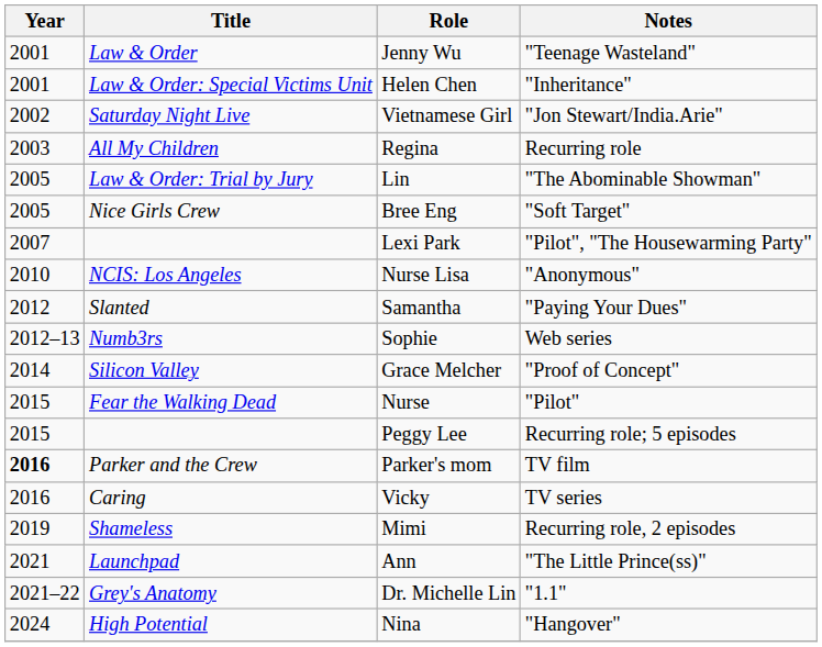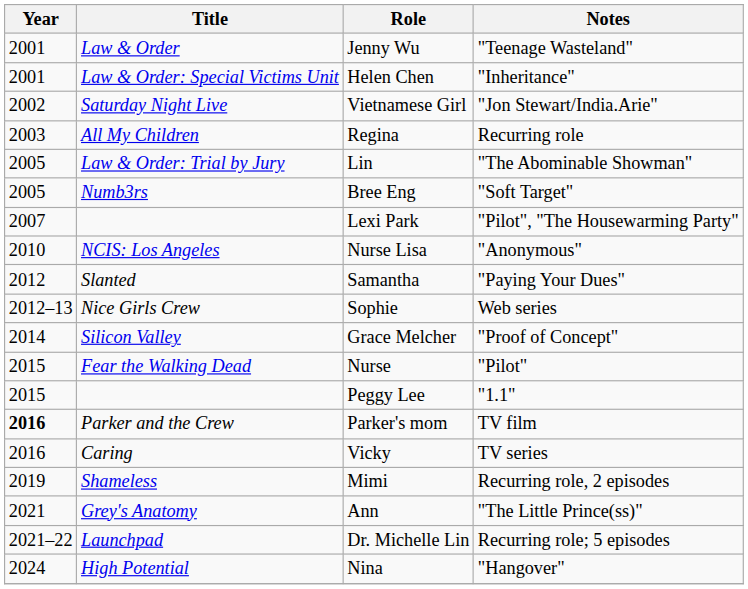Bree Eng | Title: Nice Girls Crew -> Numb3rs
Sophie | Title: Numb3rs -> Nice Girls Crew
Peggy Lee | Notes: Recurring role; 5 episodes -> "1.1"
Ann | Title: Launchpad -> Grey's Anatomy
Dr. Michelle Lin | Title: Grey's Anatomy -> Launchpad
Dr. Michelle Lin | Notes: "1.1" -> Recurring role; 5 episodes
